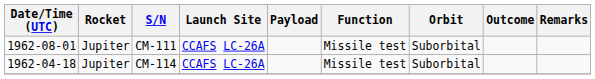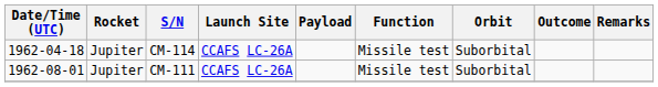rows swapped: CM-114 <-> CM-111
